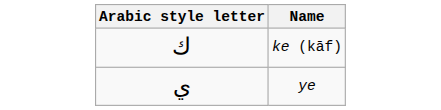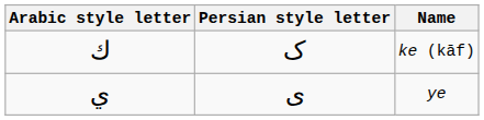+ column: Persian style letter | ک | ی
